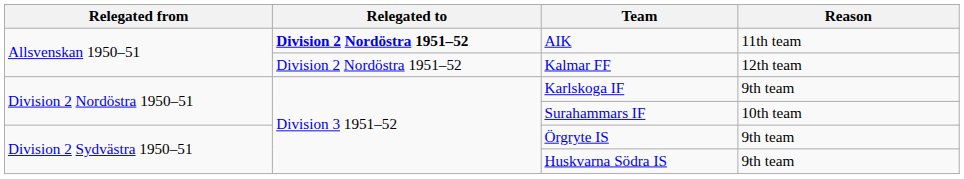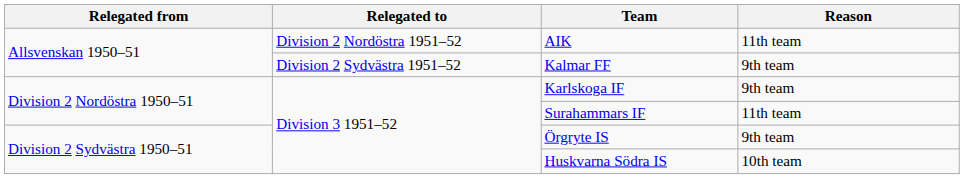AIK | Relegated to: bold -> normal
Kalmar FF | Relegated to: Division 2 Nordöstra 1951–52 -> Division 2 Sydvästra 1951–52
Kalmar FF | Reason: 12th team -> 9th team
Surahammars IF | Reason: 10th team -> 11th team
Huskvarna Södra IS | Reason: 9th team -> 10th team
